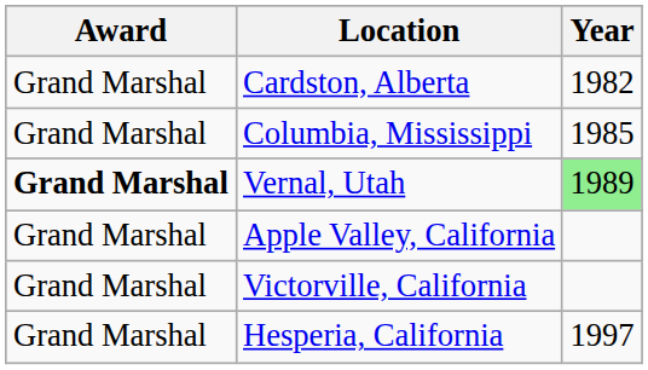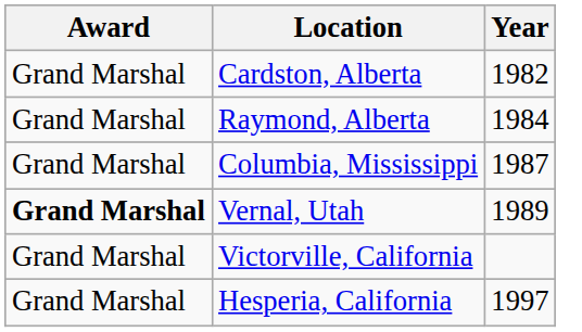+ row: Grand Marshal | Raymond, Alberta | 1984
Columbia, Mississippi | Year: 1985 -> 1987
Vernal, Utah | Year: lightgreen background -> no background
- row: Grand Marshal | Apple Valley, California
